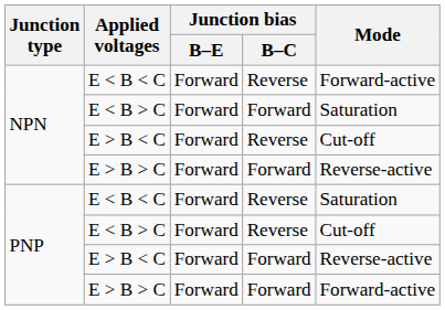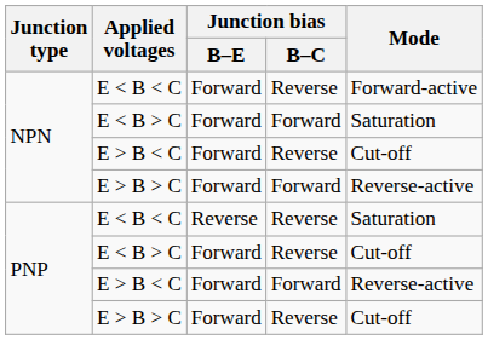PNP / E < B < C | Junction bias / B–E: Forward -> Reverse
PNP / E > B > C | Junction bias / B–C: Forward -> Reverse
PNP / E > B > C | Mode: Forward-active -> Cut-off
